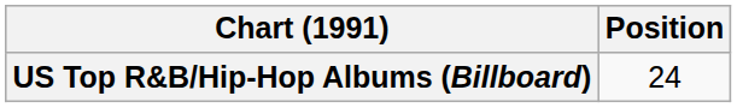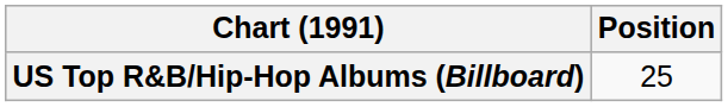US Top R&B/Hip-Hop Albums (Billboard) | Position: 24 -> 25
